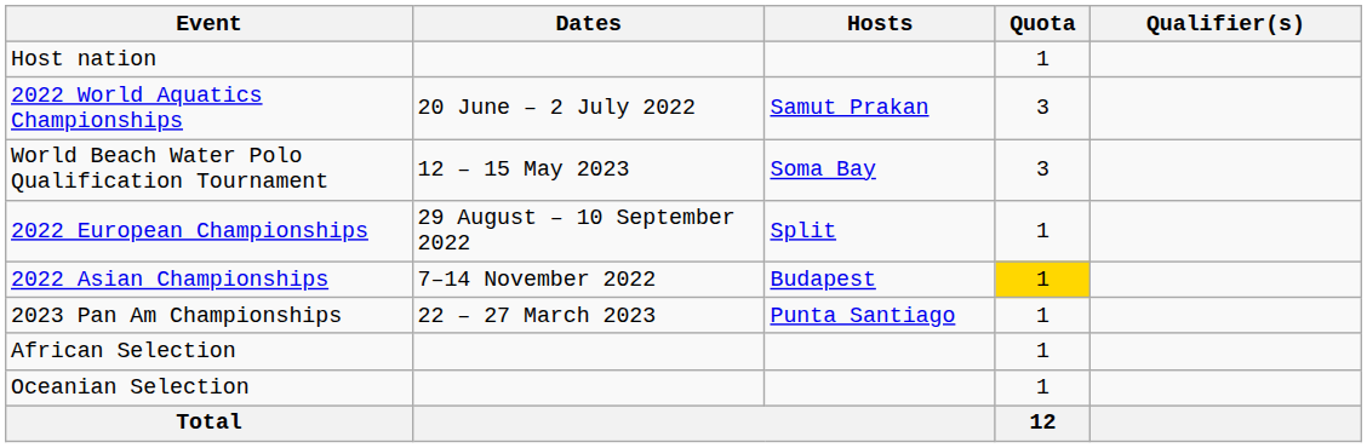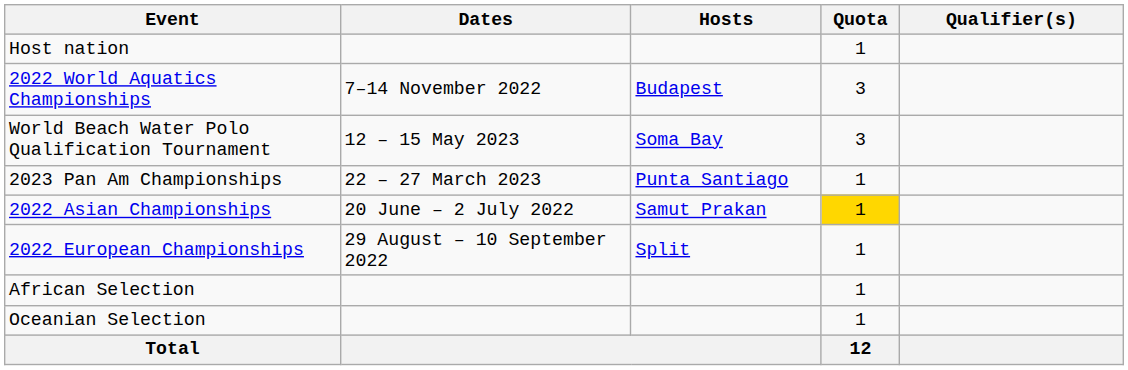2022 World Aquatics Championships | Dates: 20 June – 2 July 2022 -> 7–14 November 2022
2022 World Aquatics Championships | Hosts: Samut Prakan -> Budapest
rows swapped: 2023 Pan Am Championships <-> 2022 European Championships
2022 Asian Championships | Dates: 7–14 November 2022 -> 20 June – 2 July 2022
2022 Asian Championships | Hosts: Budapest -> Samut Prakan
